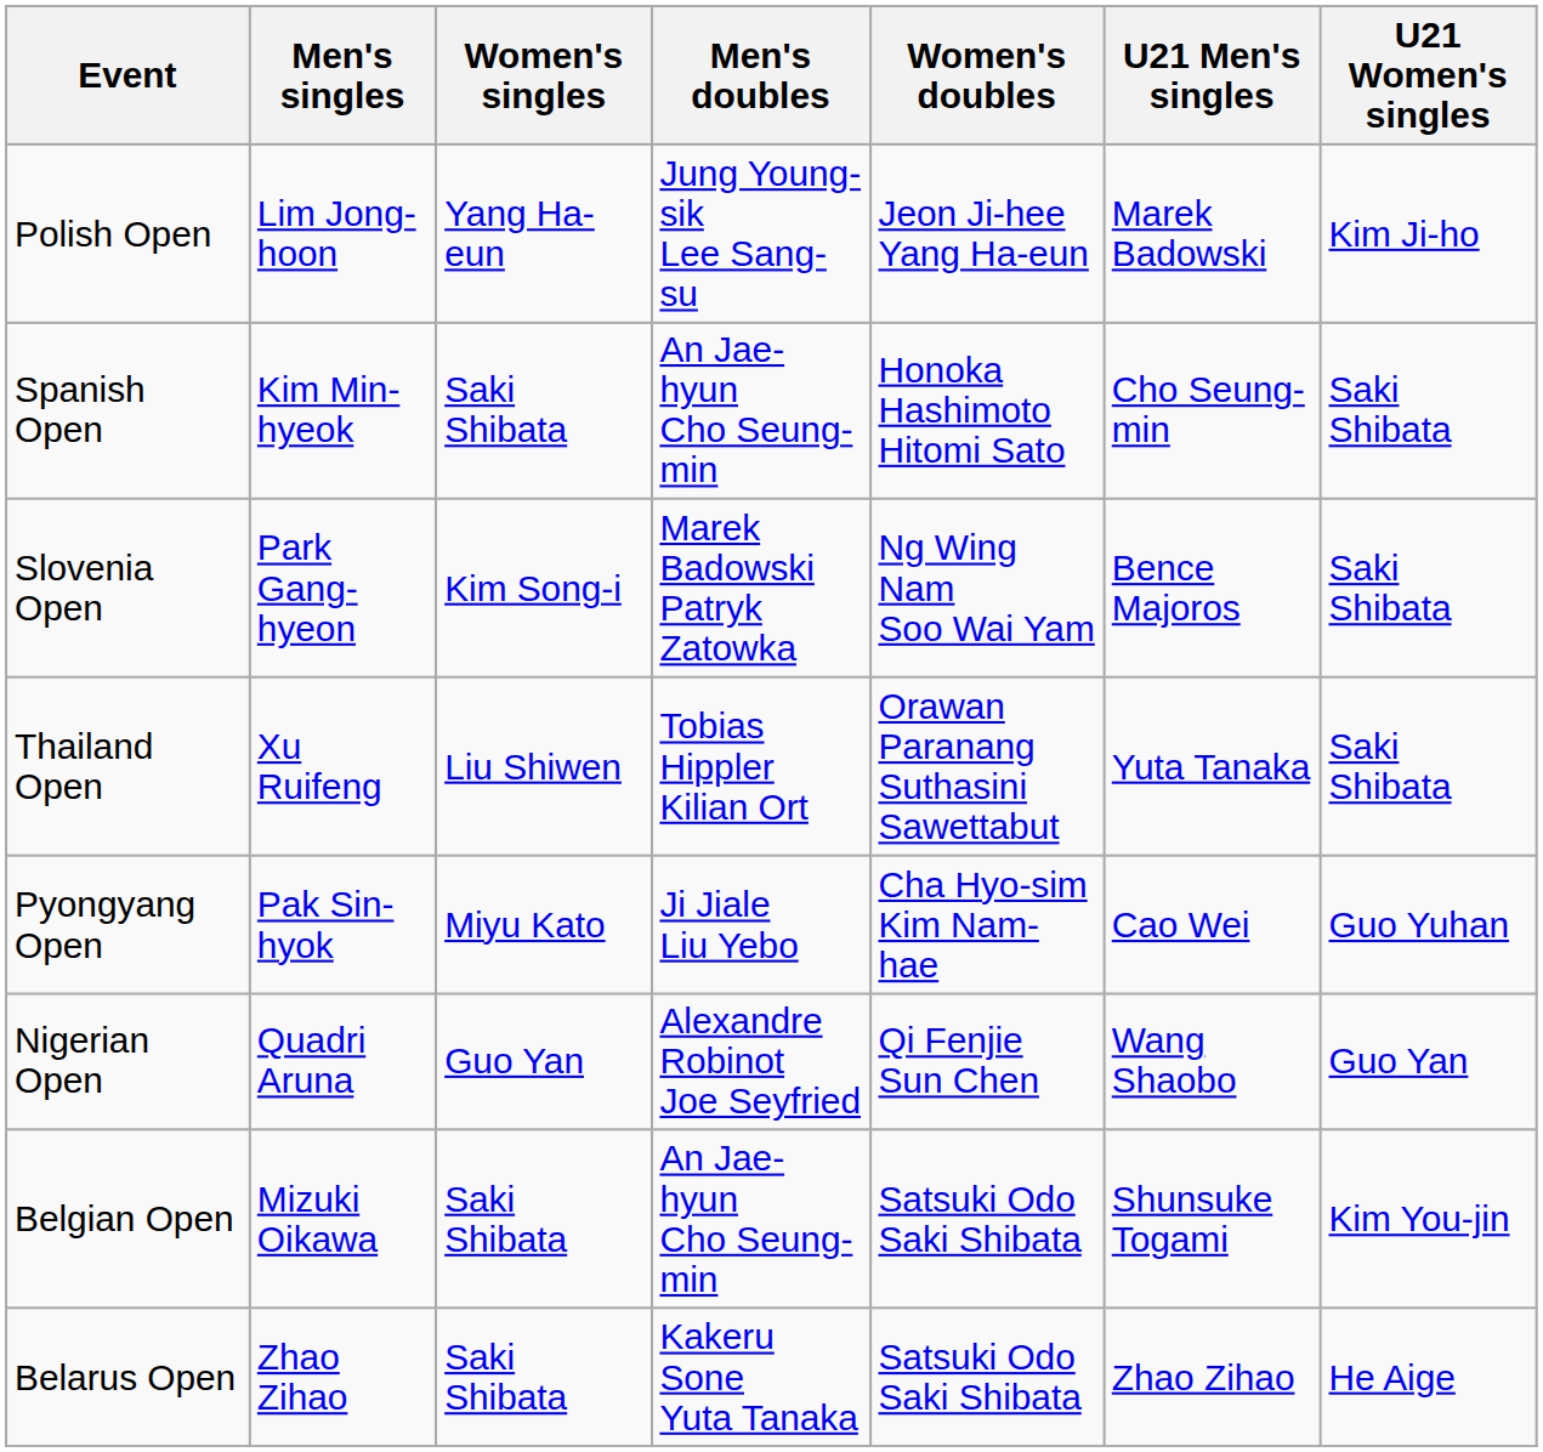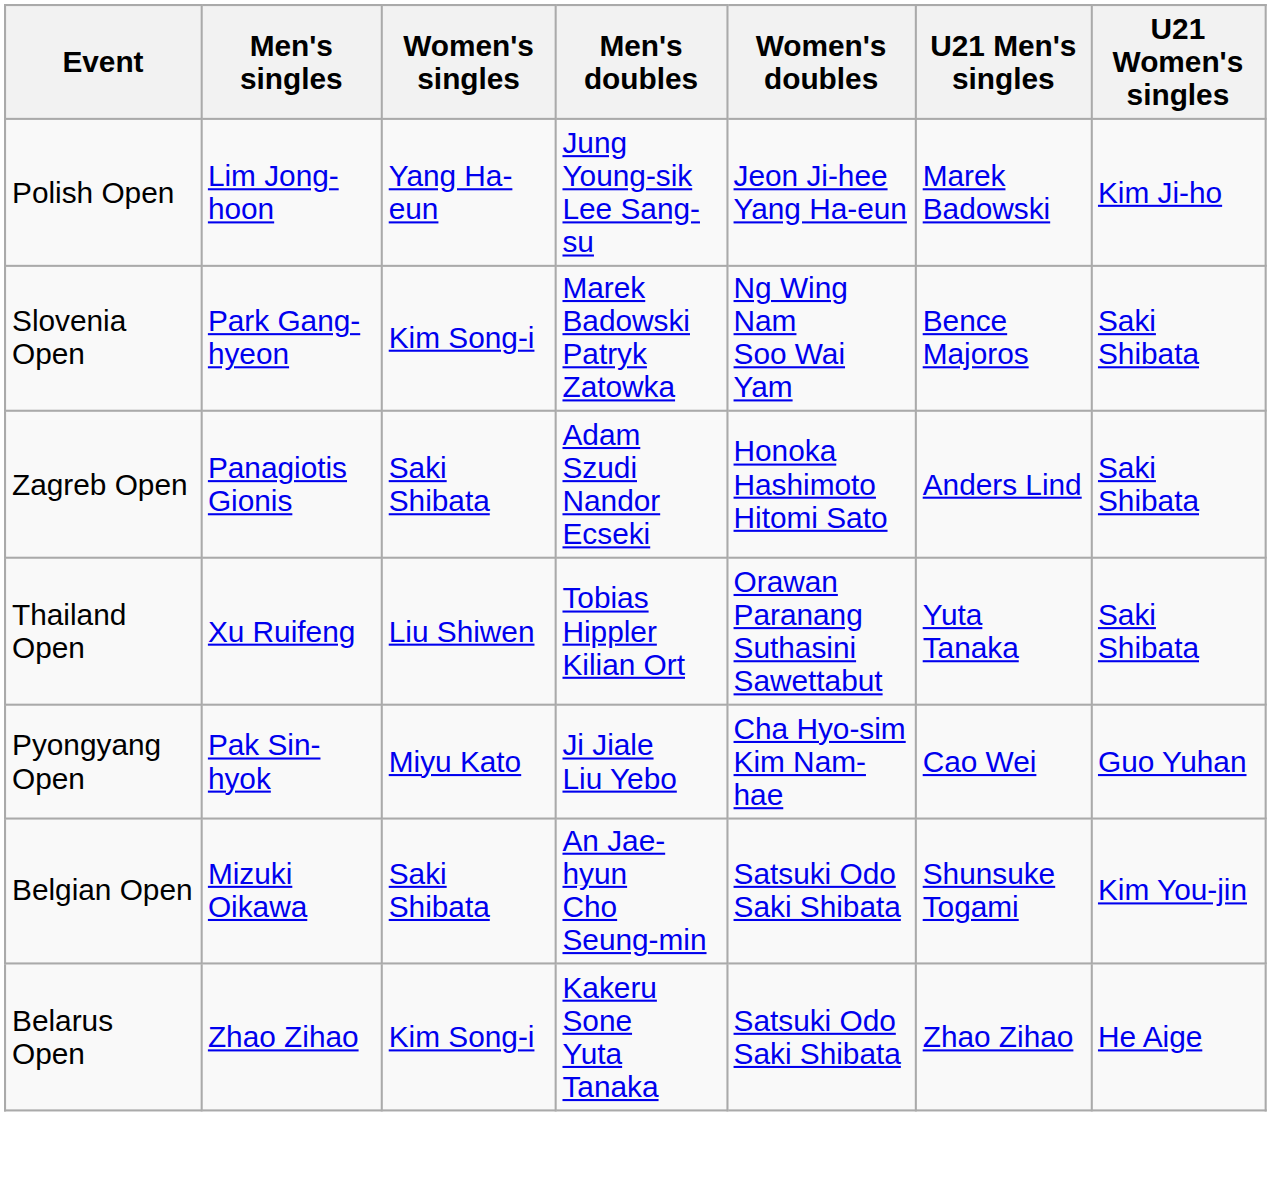- row: Spanish Open | Kim Min-hyeok | Saki Shibata | An Jae-hyun Cho Seung-min | Honoka Hashimoto Hitomi Sato | Cho Seung-min | Saki Shibata
+ row: Zagreb Open | Panagiotis Gionis | Saki Shibata | Adam Szudi Nandor Ecseki | Honoka Hashimoto Hitomi Sato | Anders Lind | Saki Shibata
- row: Nigerian Open | Quadri Aruna | Guo Yan | Alexandre Robinot Joe Seyfried | Qi Fenjie Sun Chen | Wang Shaobo | Guo Yan
Belarus Open | Women's singles: Saki Shibata -> Kim Song-i
